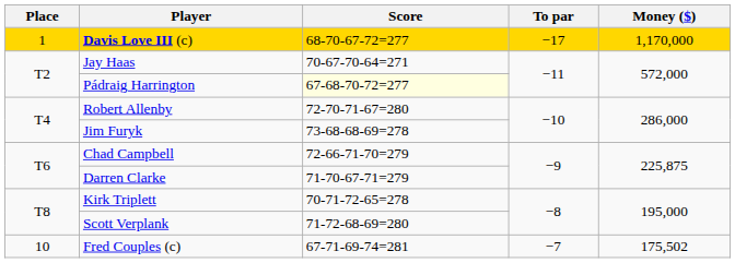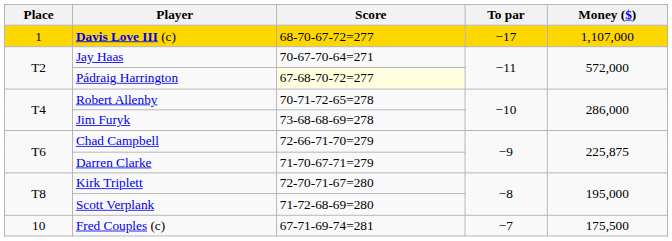Davis Love III (c) | Money ($): 1,170,000 -> 1,107,000
Robert Allenby | Score: 72-70-71-67=280 -> 70-71-72-65=278
Kirk Triplett | Score: 70-71-72-65=278 -> 72-70-71-67=280
Fred Couples (c) | Money ($): 175,502 -> 175,500
